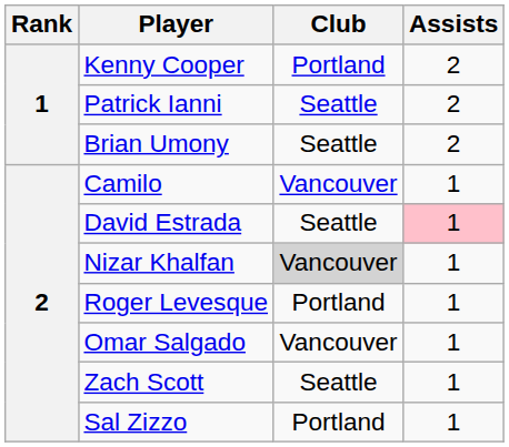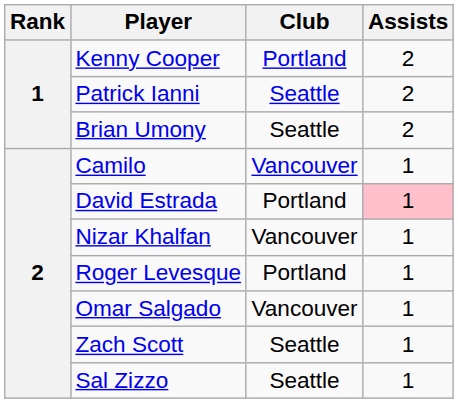David Estrada | Club: Seattle -> Portland
Nizar Khalfan | Club: lightgrey background -> no background
Sal Zizzo | Club: Portland -> Seattle
